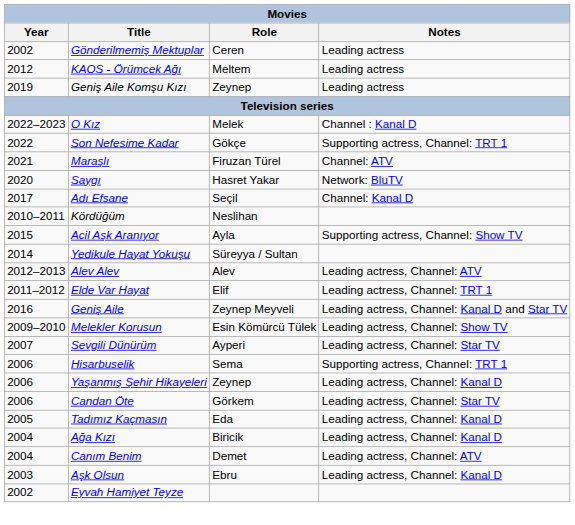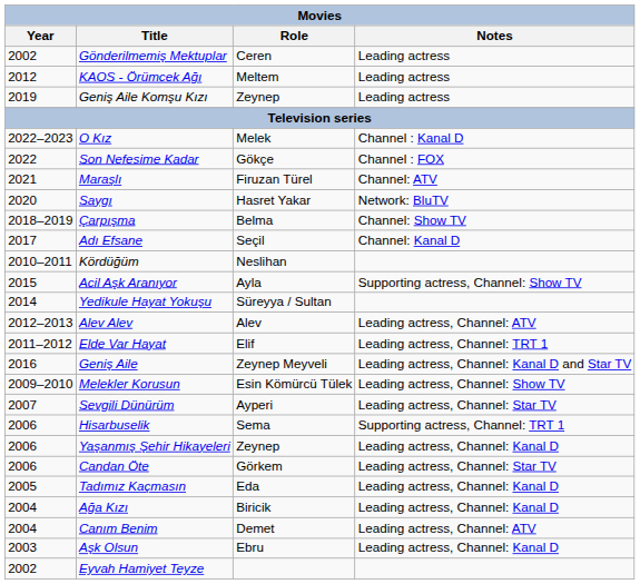Son Nefesime Kadar | Notes: Supporting actress, Channel: TRT 1 -> Channel : FOX
+ row: 2018–2019 | Çarpışma | Belma | Channel: Show TV
